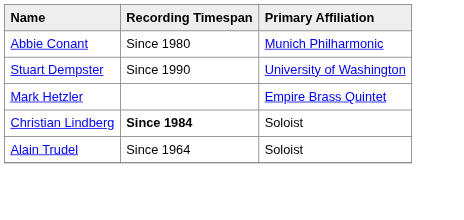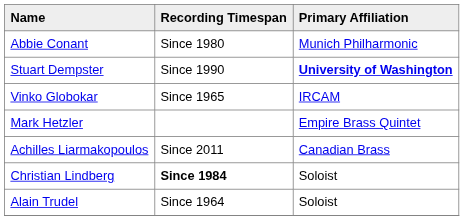Stuart Dempster | Primary Affiliation: normal -> bold
+ row: Vinko Globokar | Since 1965 | IRCAM
+ row: Achilles Liarmakopoulos | Since 2011 | Canadian Brass
